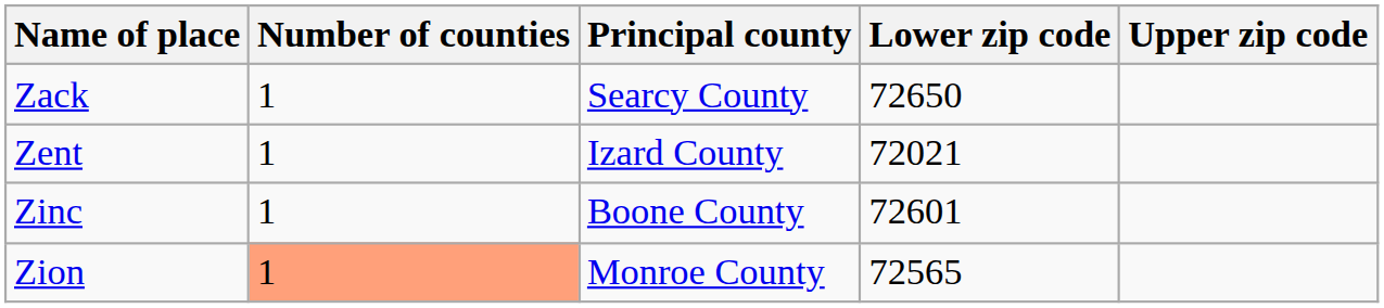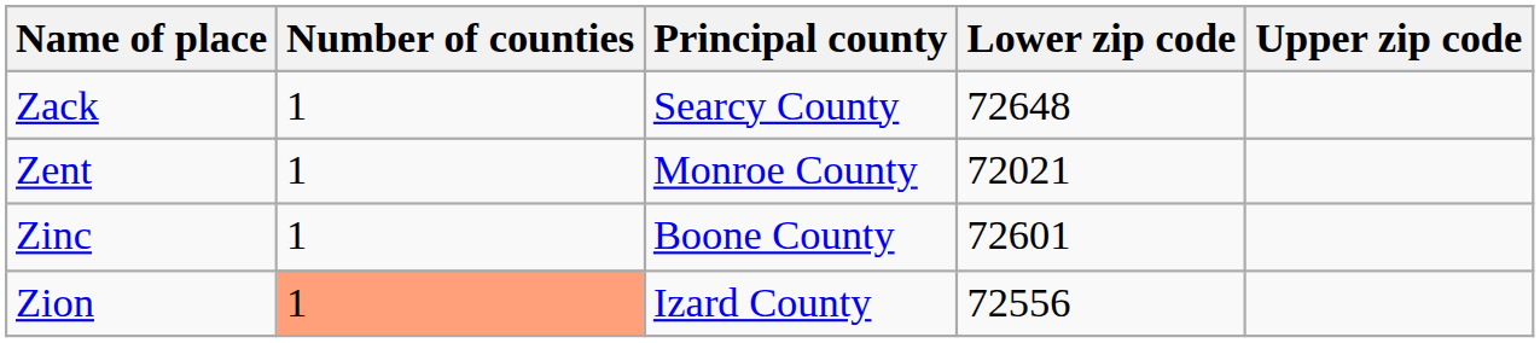Zack | Lower zip code: 72650 -> 72648
Zent | Principal county: Izard County -> Monroe County
Zion | Principal county: Monroe County -> Izard County
Zion | Lower zip code: 72565 -> 72556
